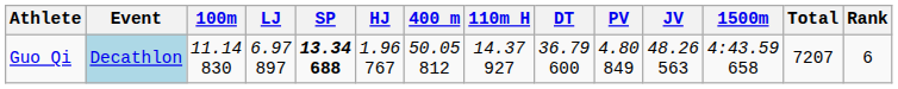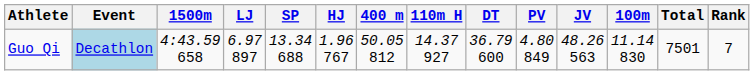columns swapped: 100m <-> 1500m
Guo Qi | SP: bold -> normal
Guo Qi | Total: 7207 -> 7501
Guo Qi | Rank: 6 -> 7
